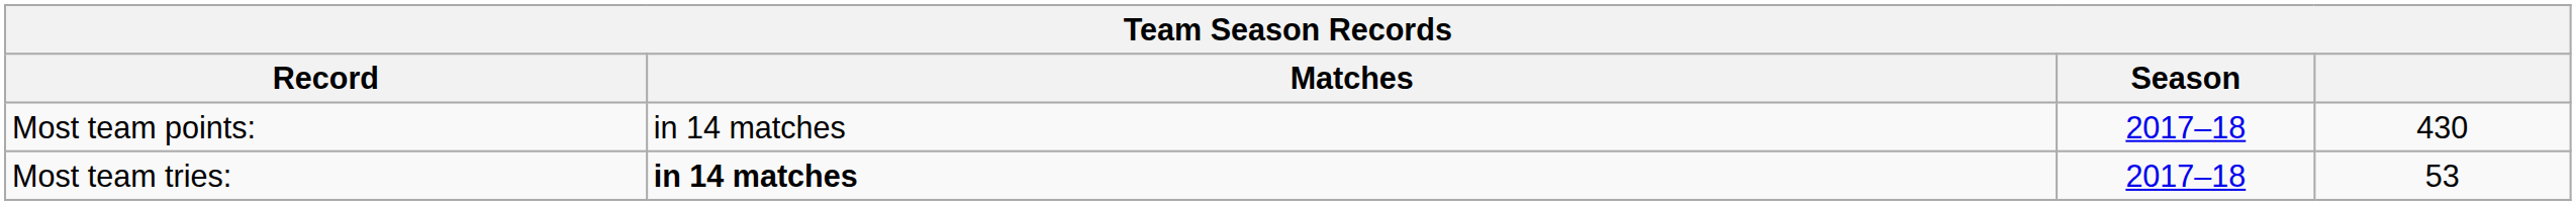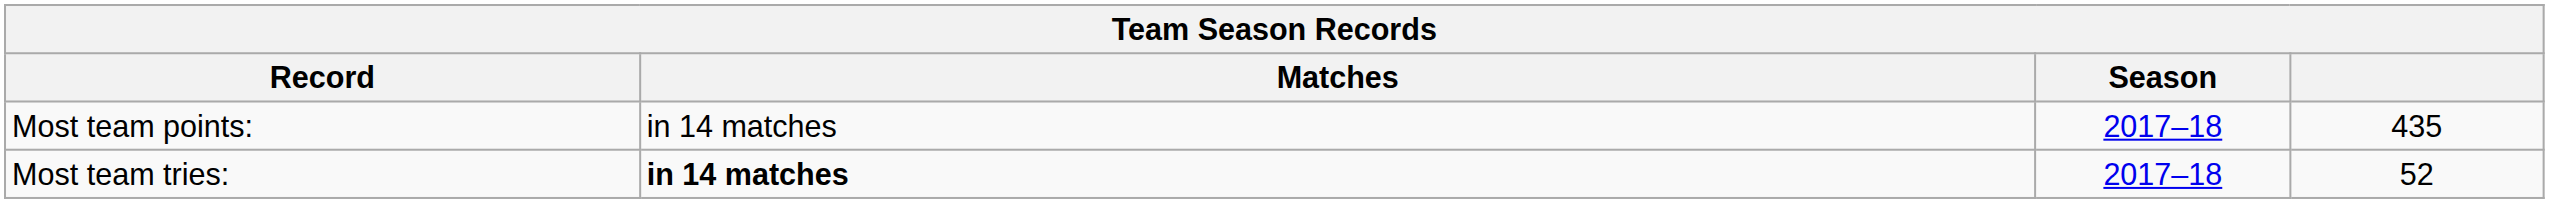Most team points: | column 4: 430 -> 435
Most team tries: | column 4: 53 -> 52
